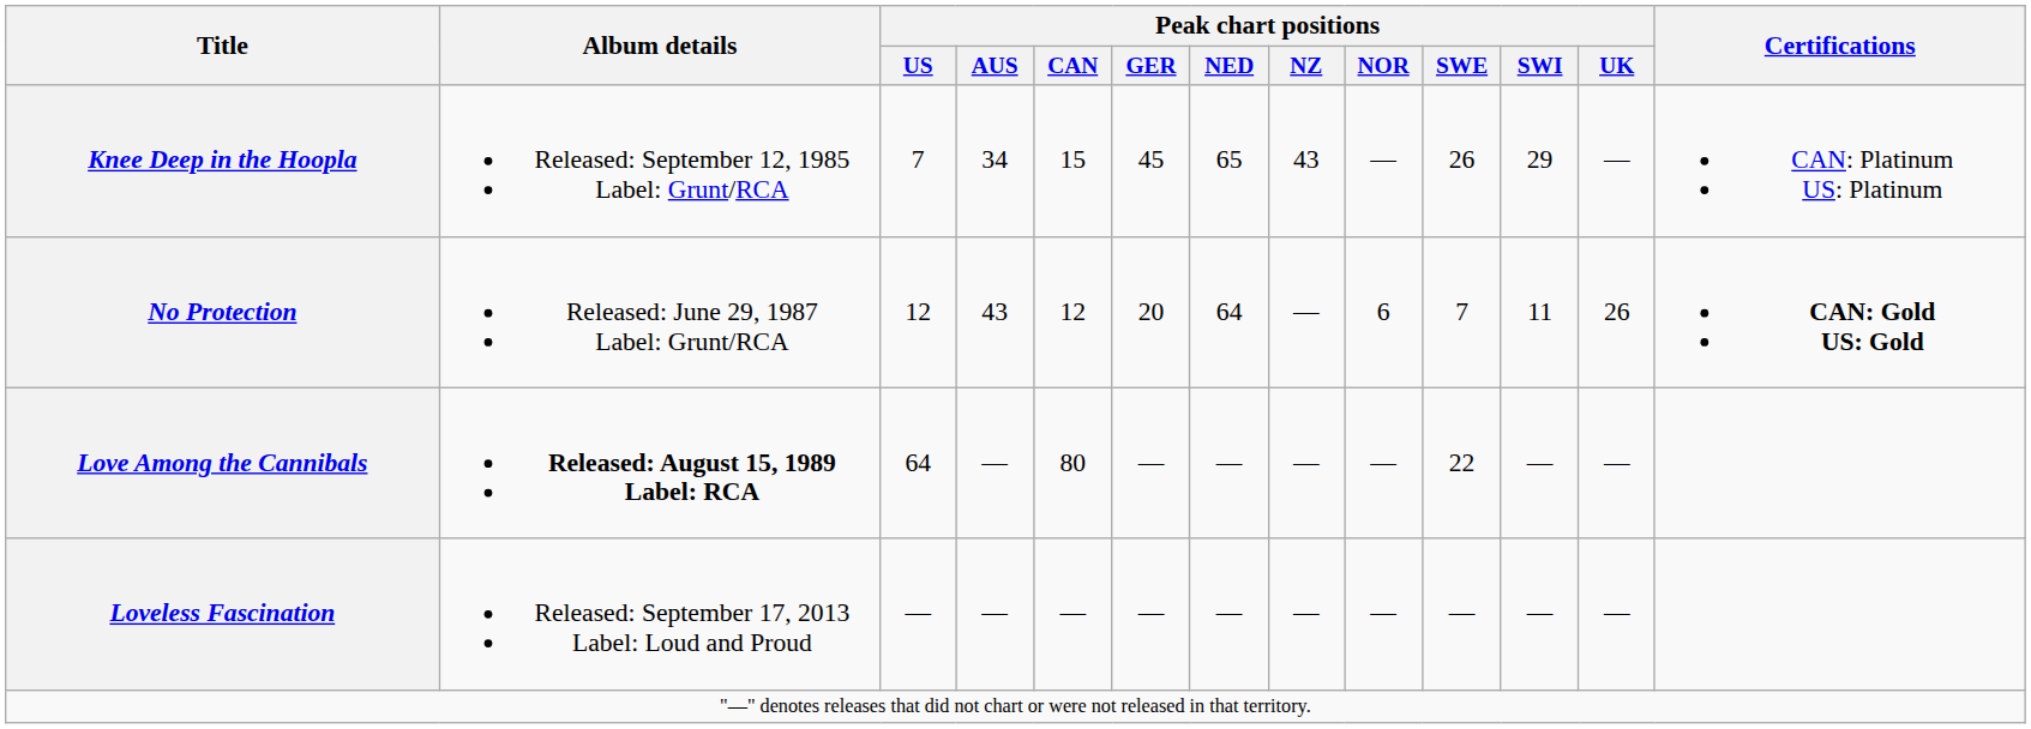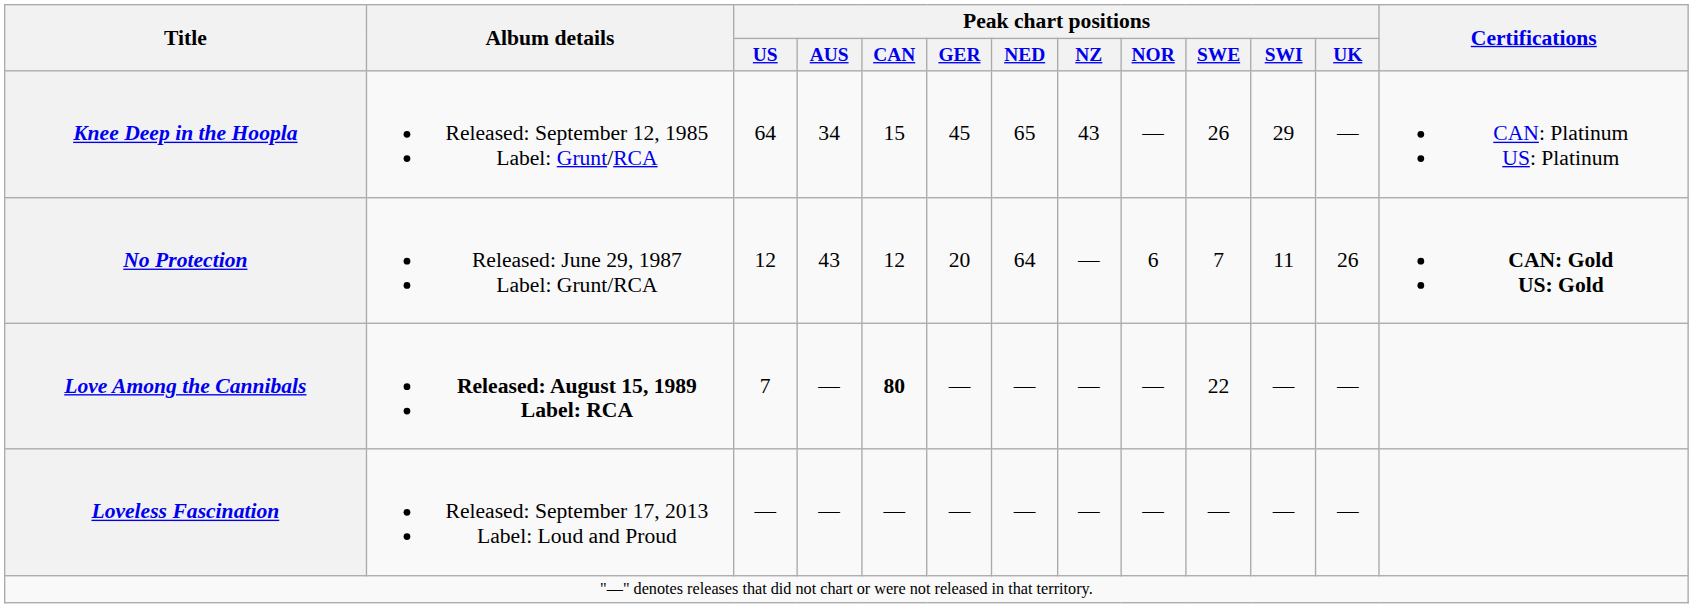Knee Deep in the Hoopla | Peak chart positions / US: 7 -> 64
Love Among the Cannibals | Peak chart positions / US: 64 -> 7
Love Among the Cannibals | Peak chart positions / CAN: normal -> bold
